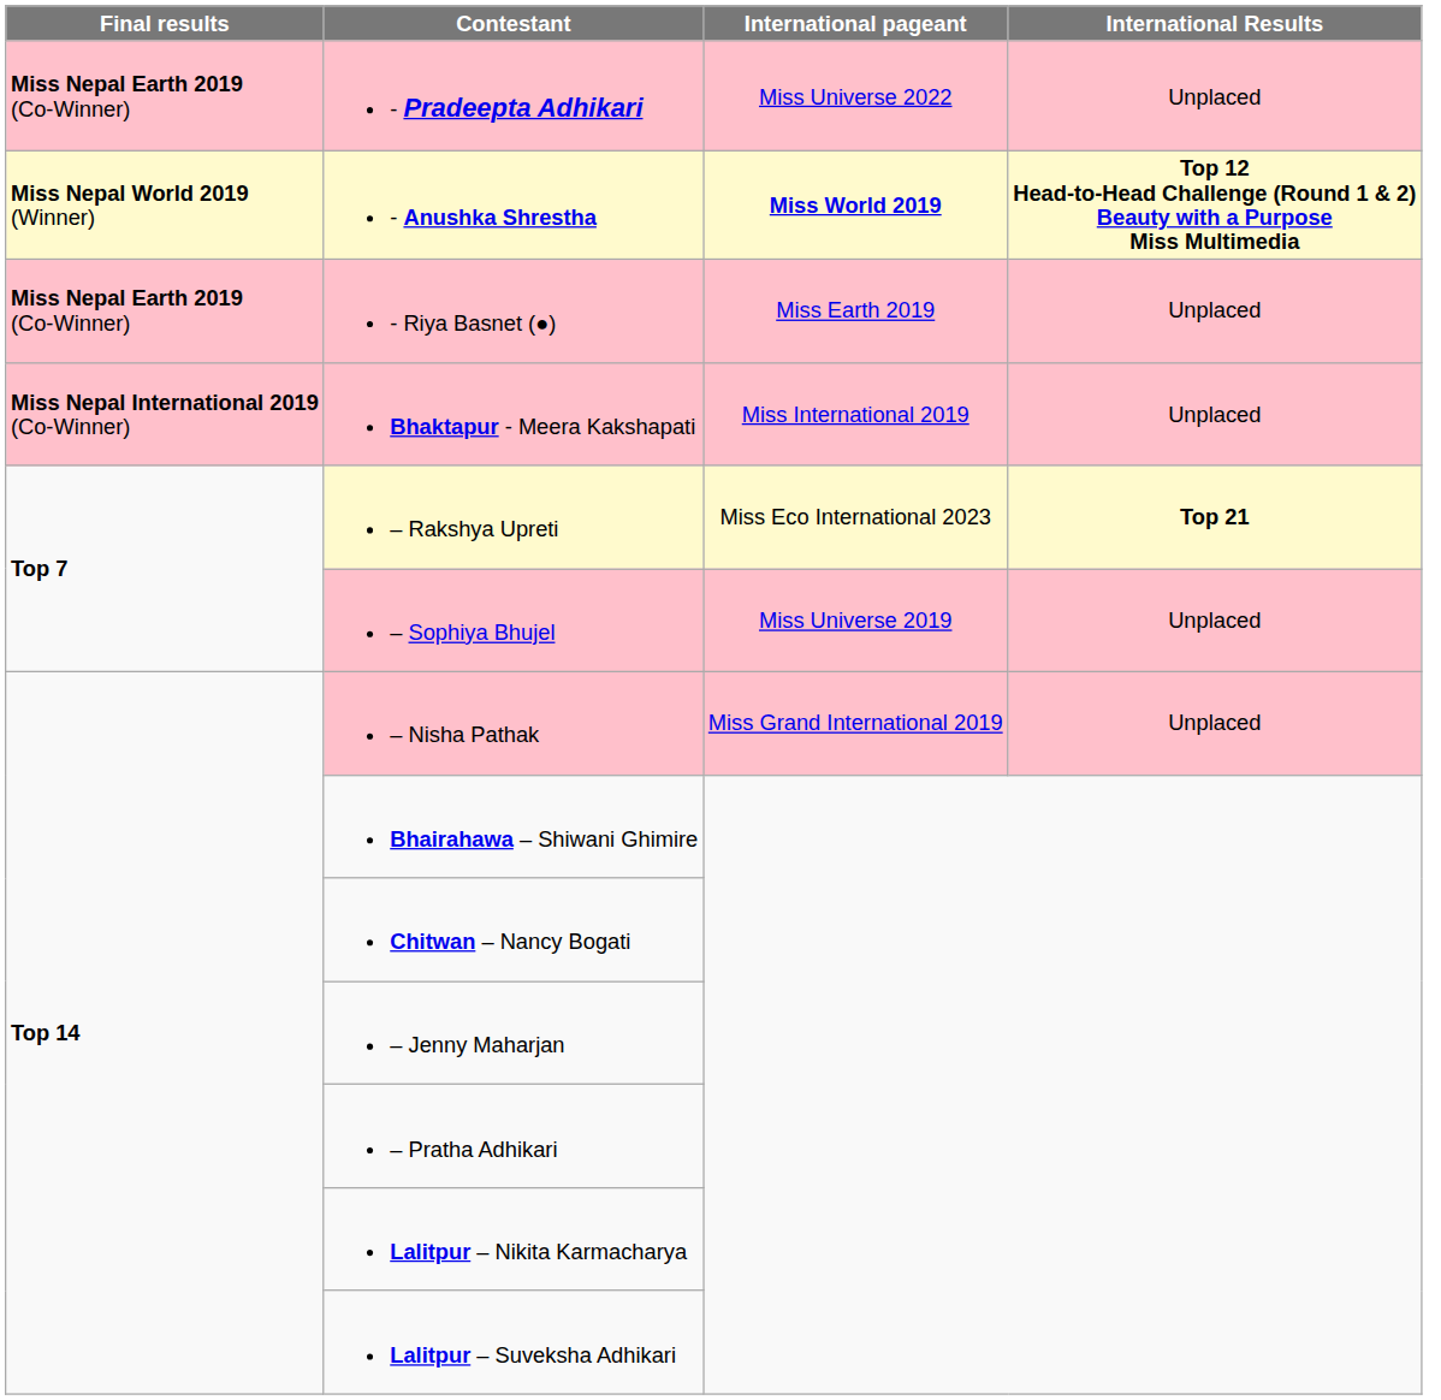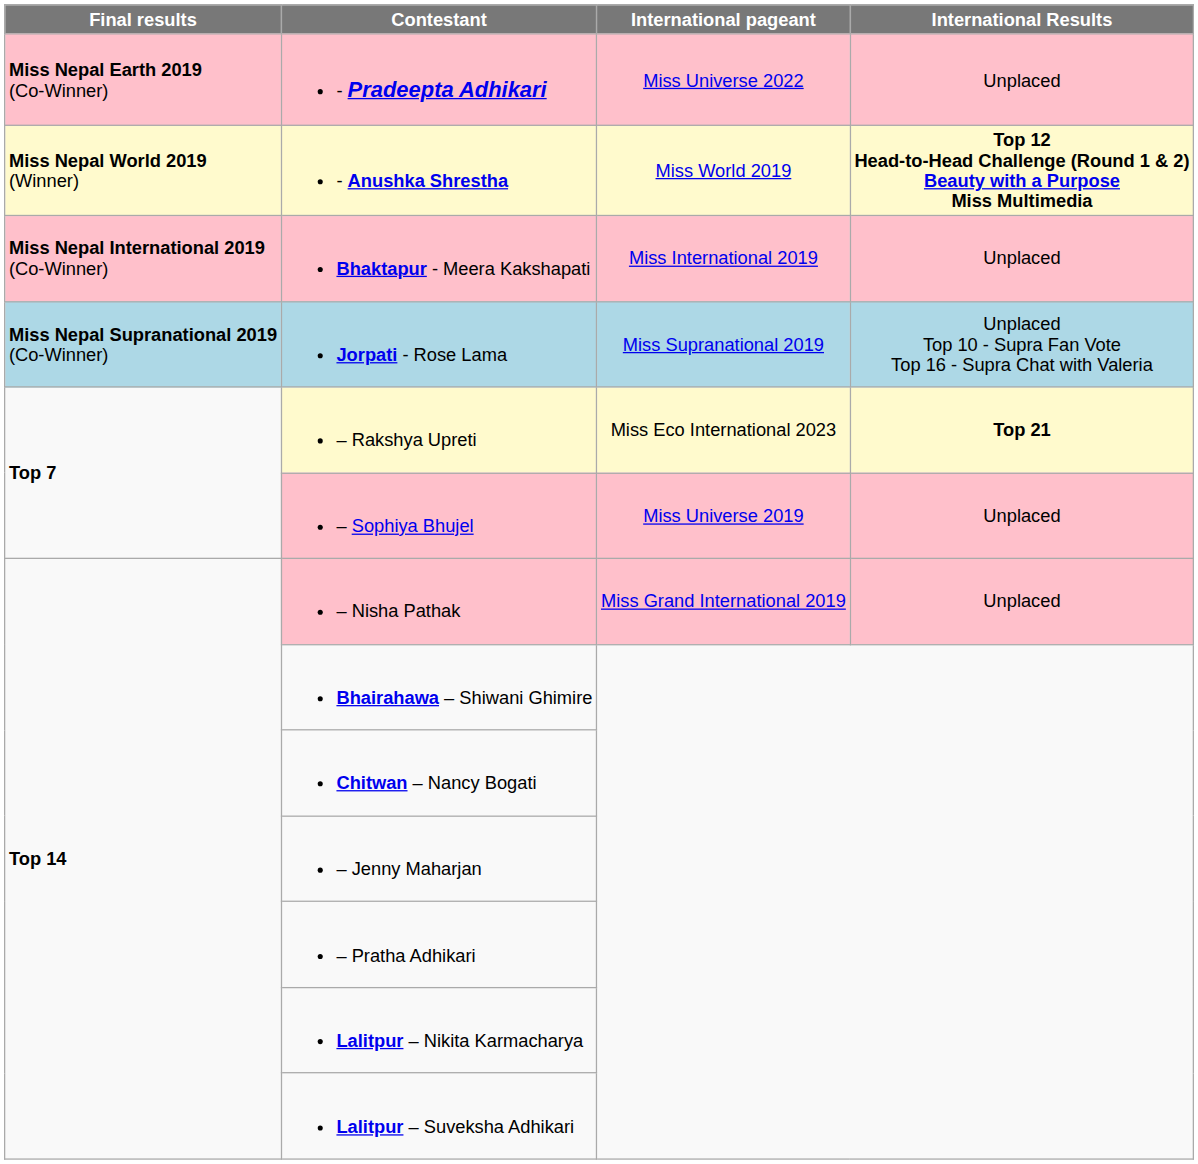- Anushka Shrestha | International pageant: bold -> normal
- row: Miss Nepal Earth 2019 (Co-Winner) | - Riya Basnet (●) | Miss Earth 2019 | Unplaced
+ row: Miss Nepal Supranational 2019 (Co-Winner) | Jorpati - Rose Lama | Miss Supranational 2019 | Unplaced Top 10 - Supra Fan Vote Top 16 - Supra Chat with Valeria
